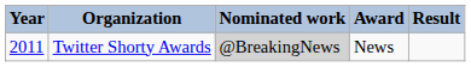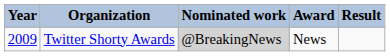Twitter Shorty Awards | Year: 2011 -> 2009
